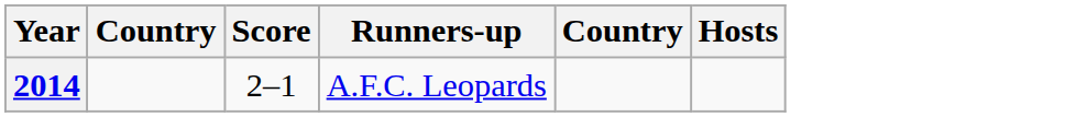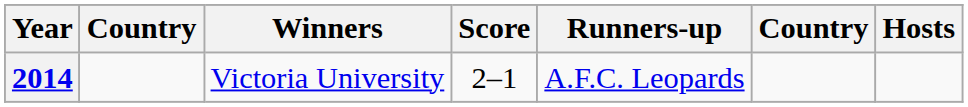+ column: Winners | Victoria University
